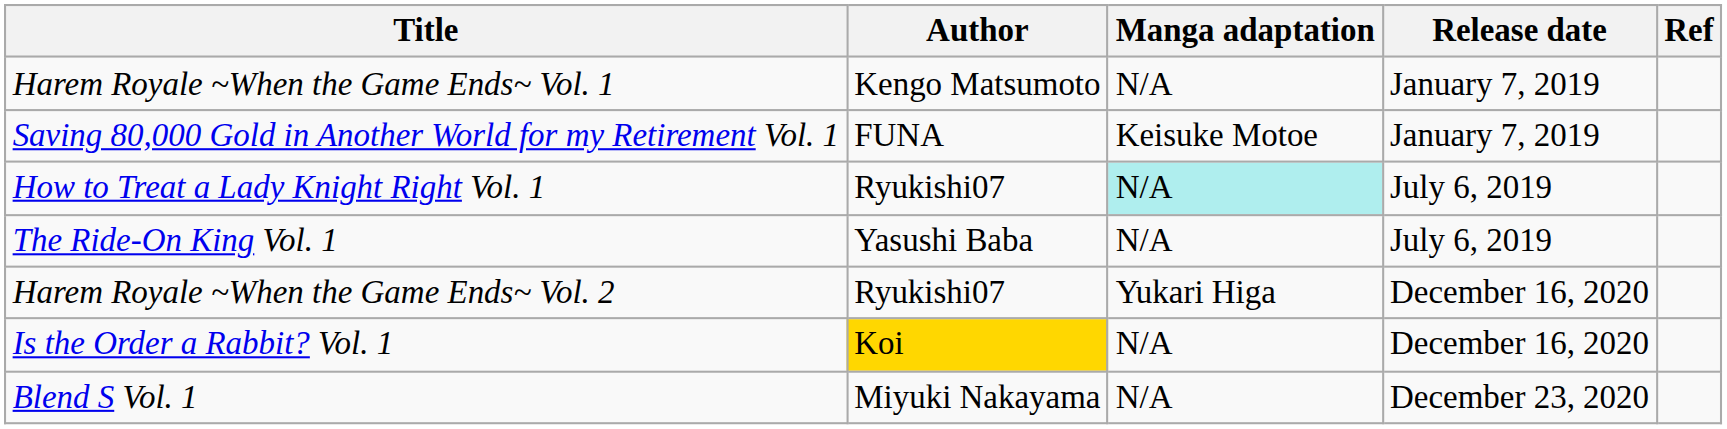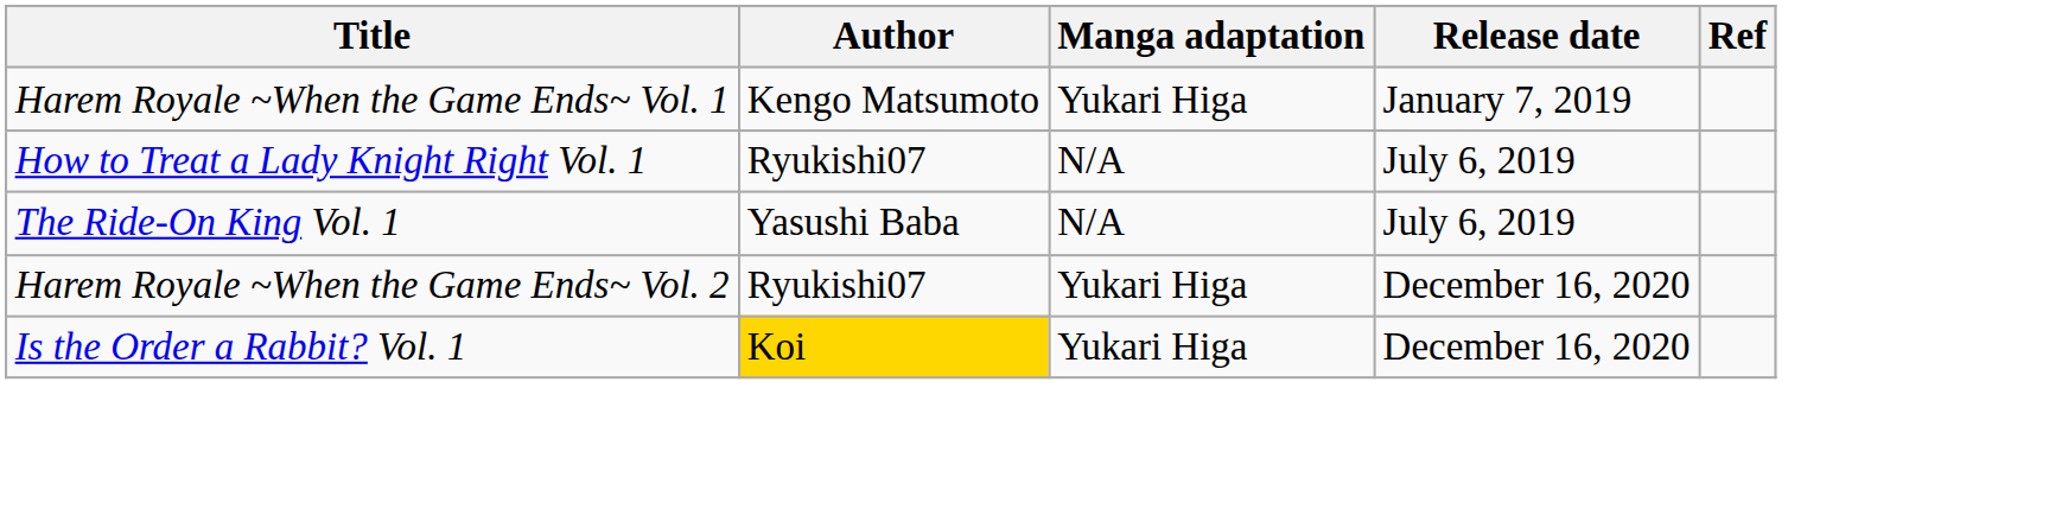Harem Royale ~When the Game Ends~ Vol. 1 | Manga adaptation: N/A -> Yukari Higa
- row: Saving 80,000 Gold in Another World for my Retirement Vol. 1 | FUNA | Keisuke Motoe | January 7, 2019
How to Treat a Lady Knight Right Vol. 1 | Manga adaptation: paleturquoise background -> no background
Is the Order a Rabbit? Vol. 1 | Manga adaptation: N/A -> Yukari Higa
- row: Blend S Vol. 1 | Miyuki Nakayama | N/A | December 23, 2020
